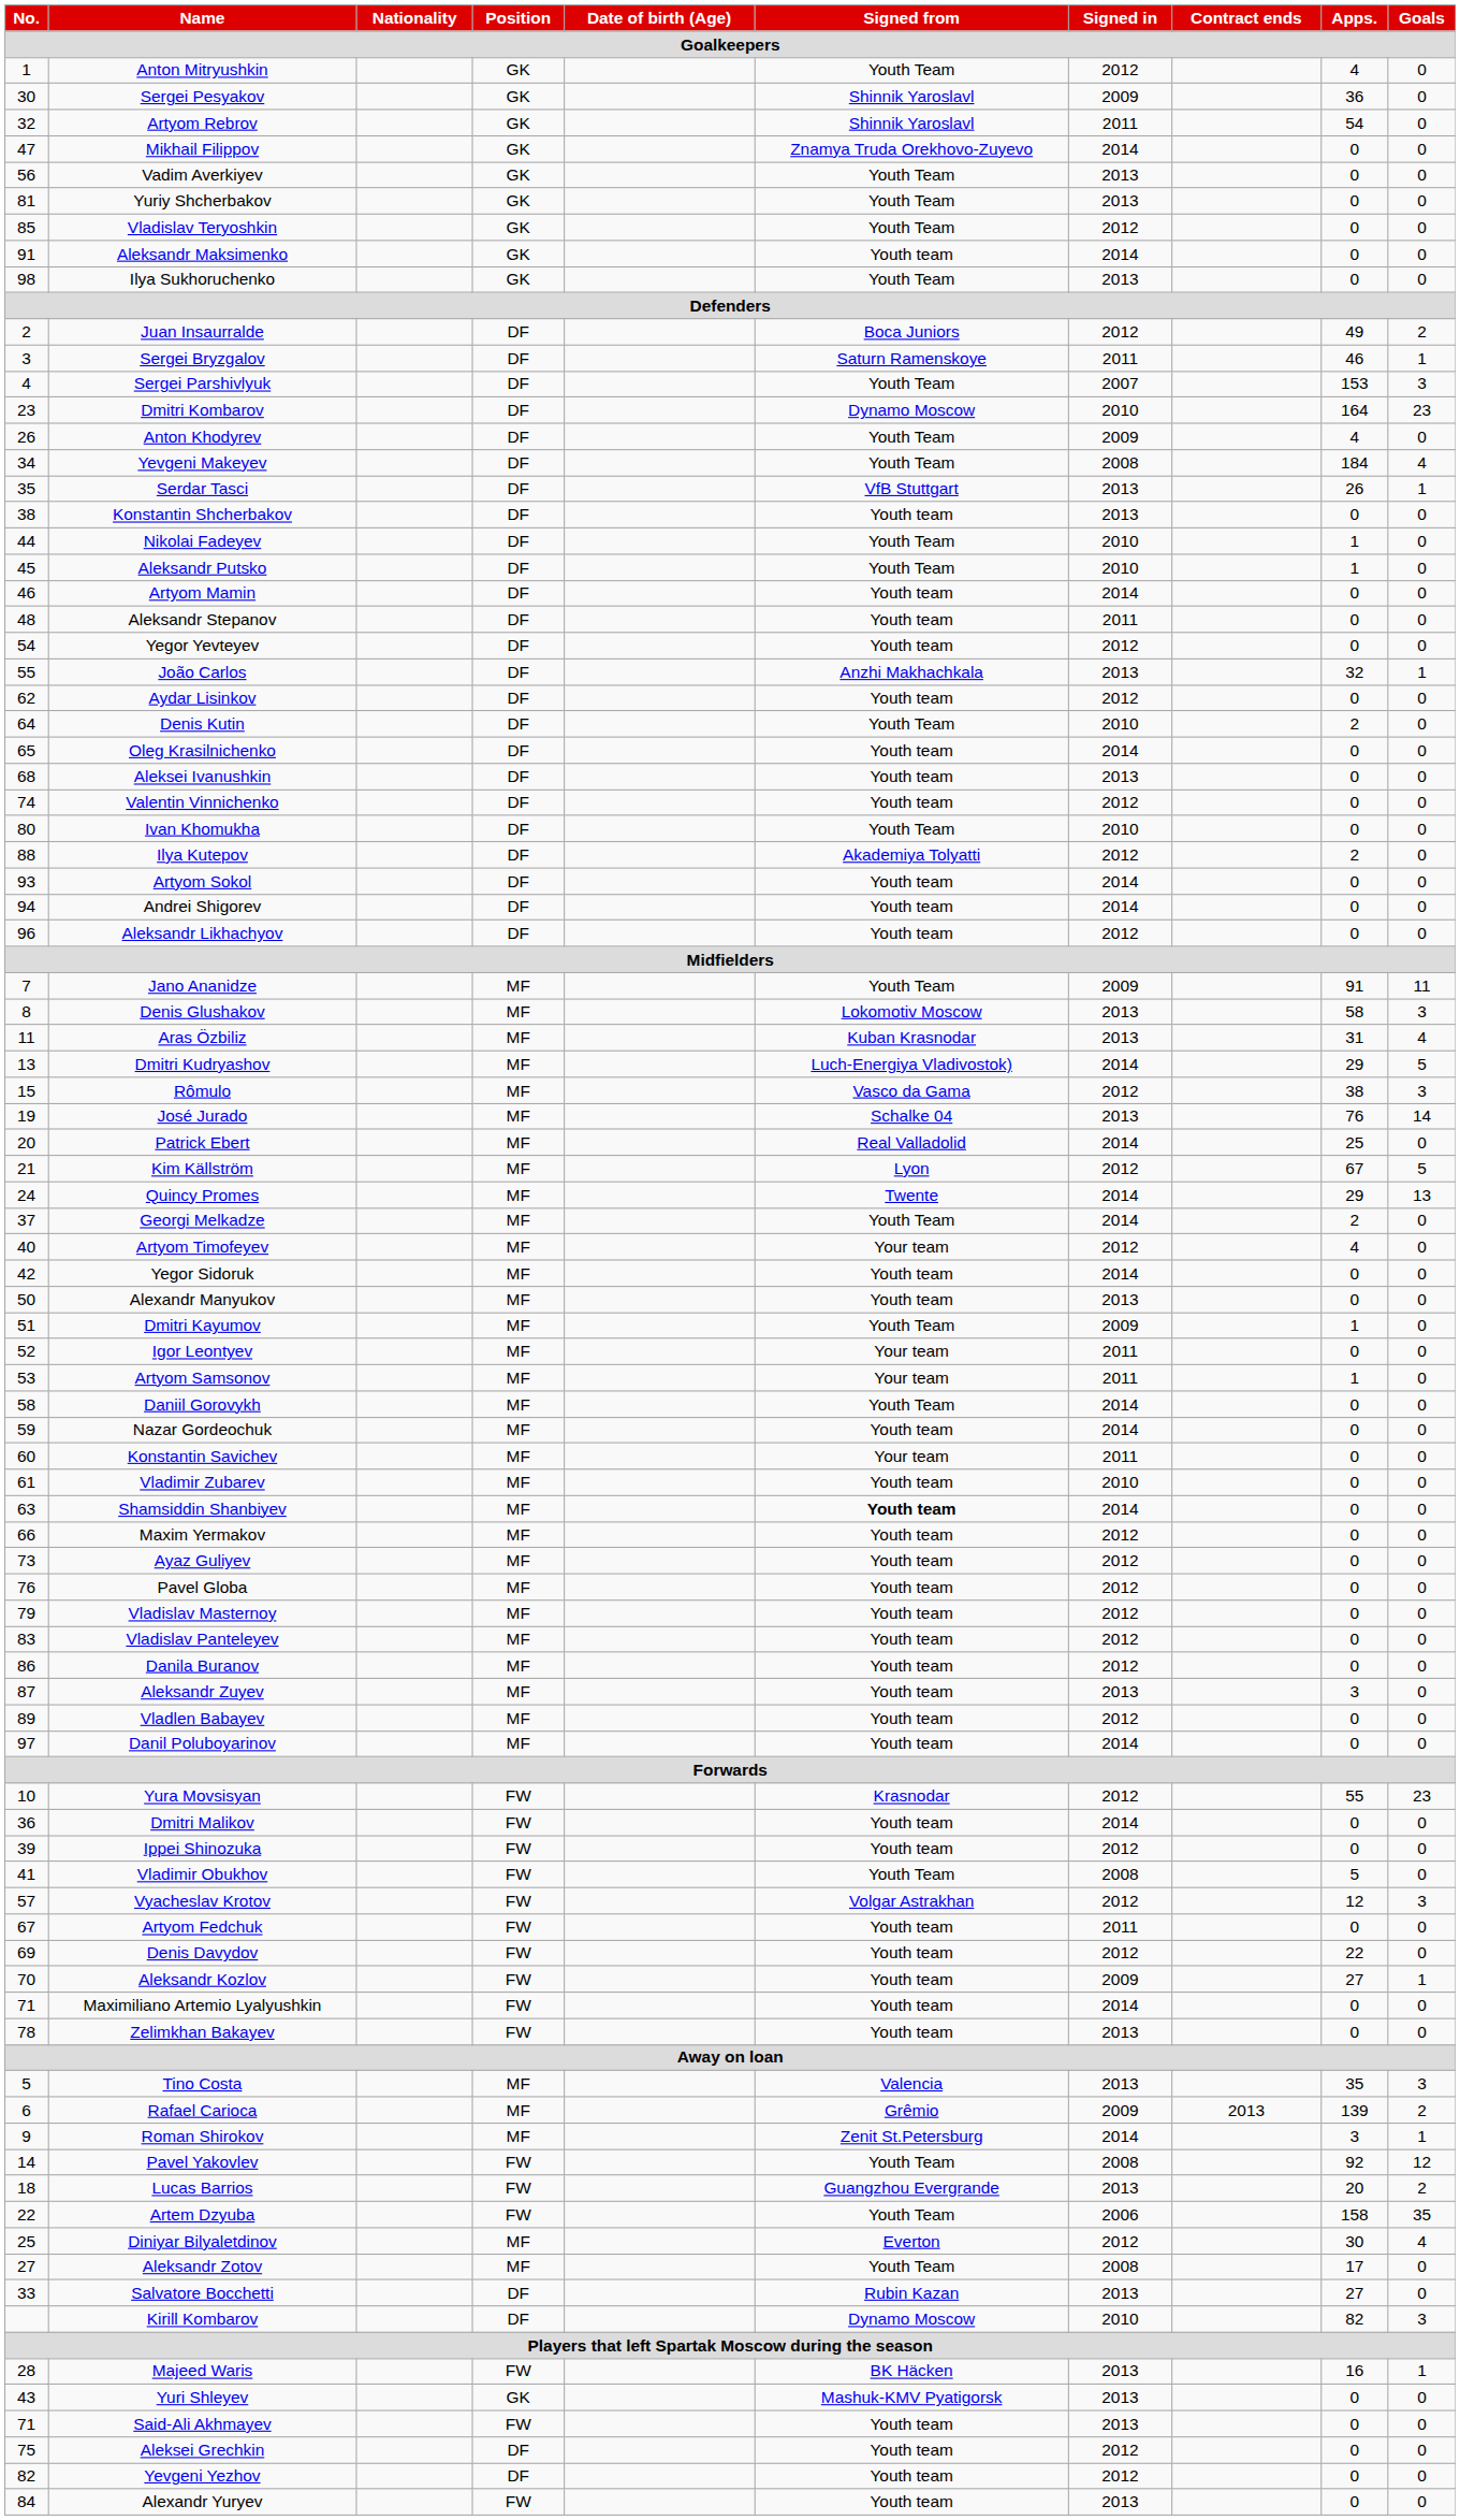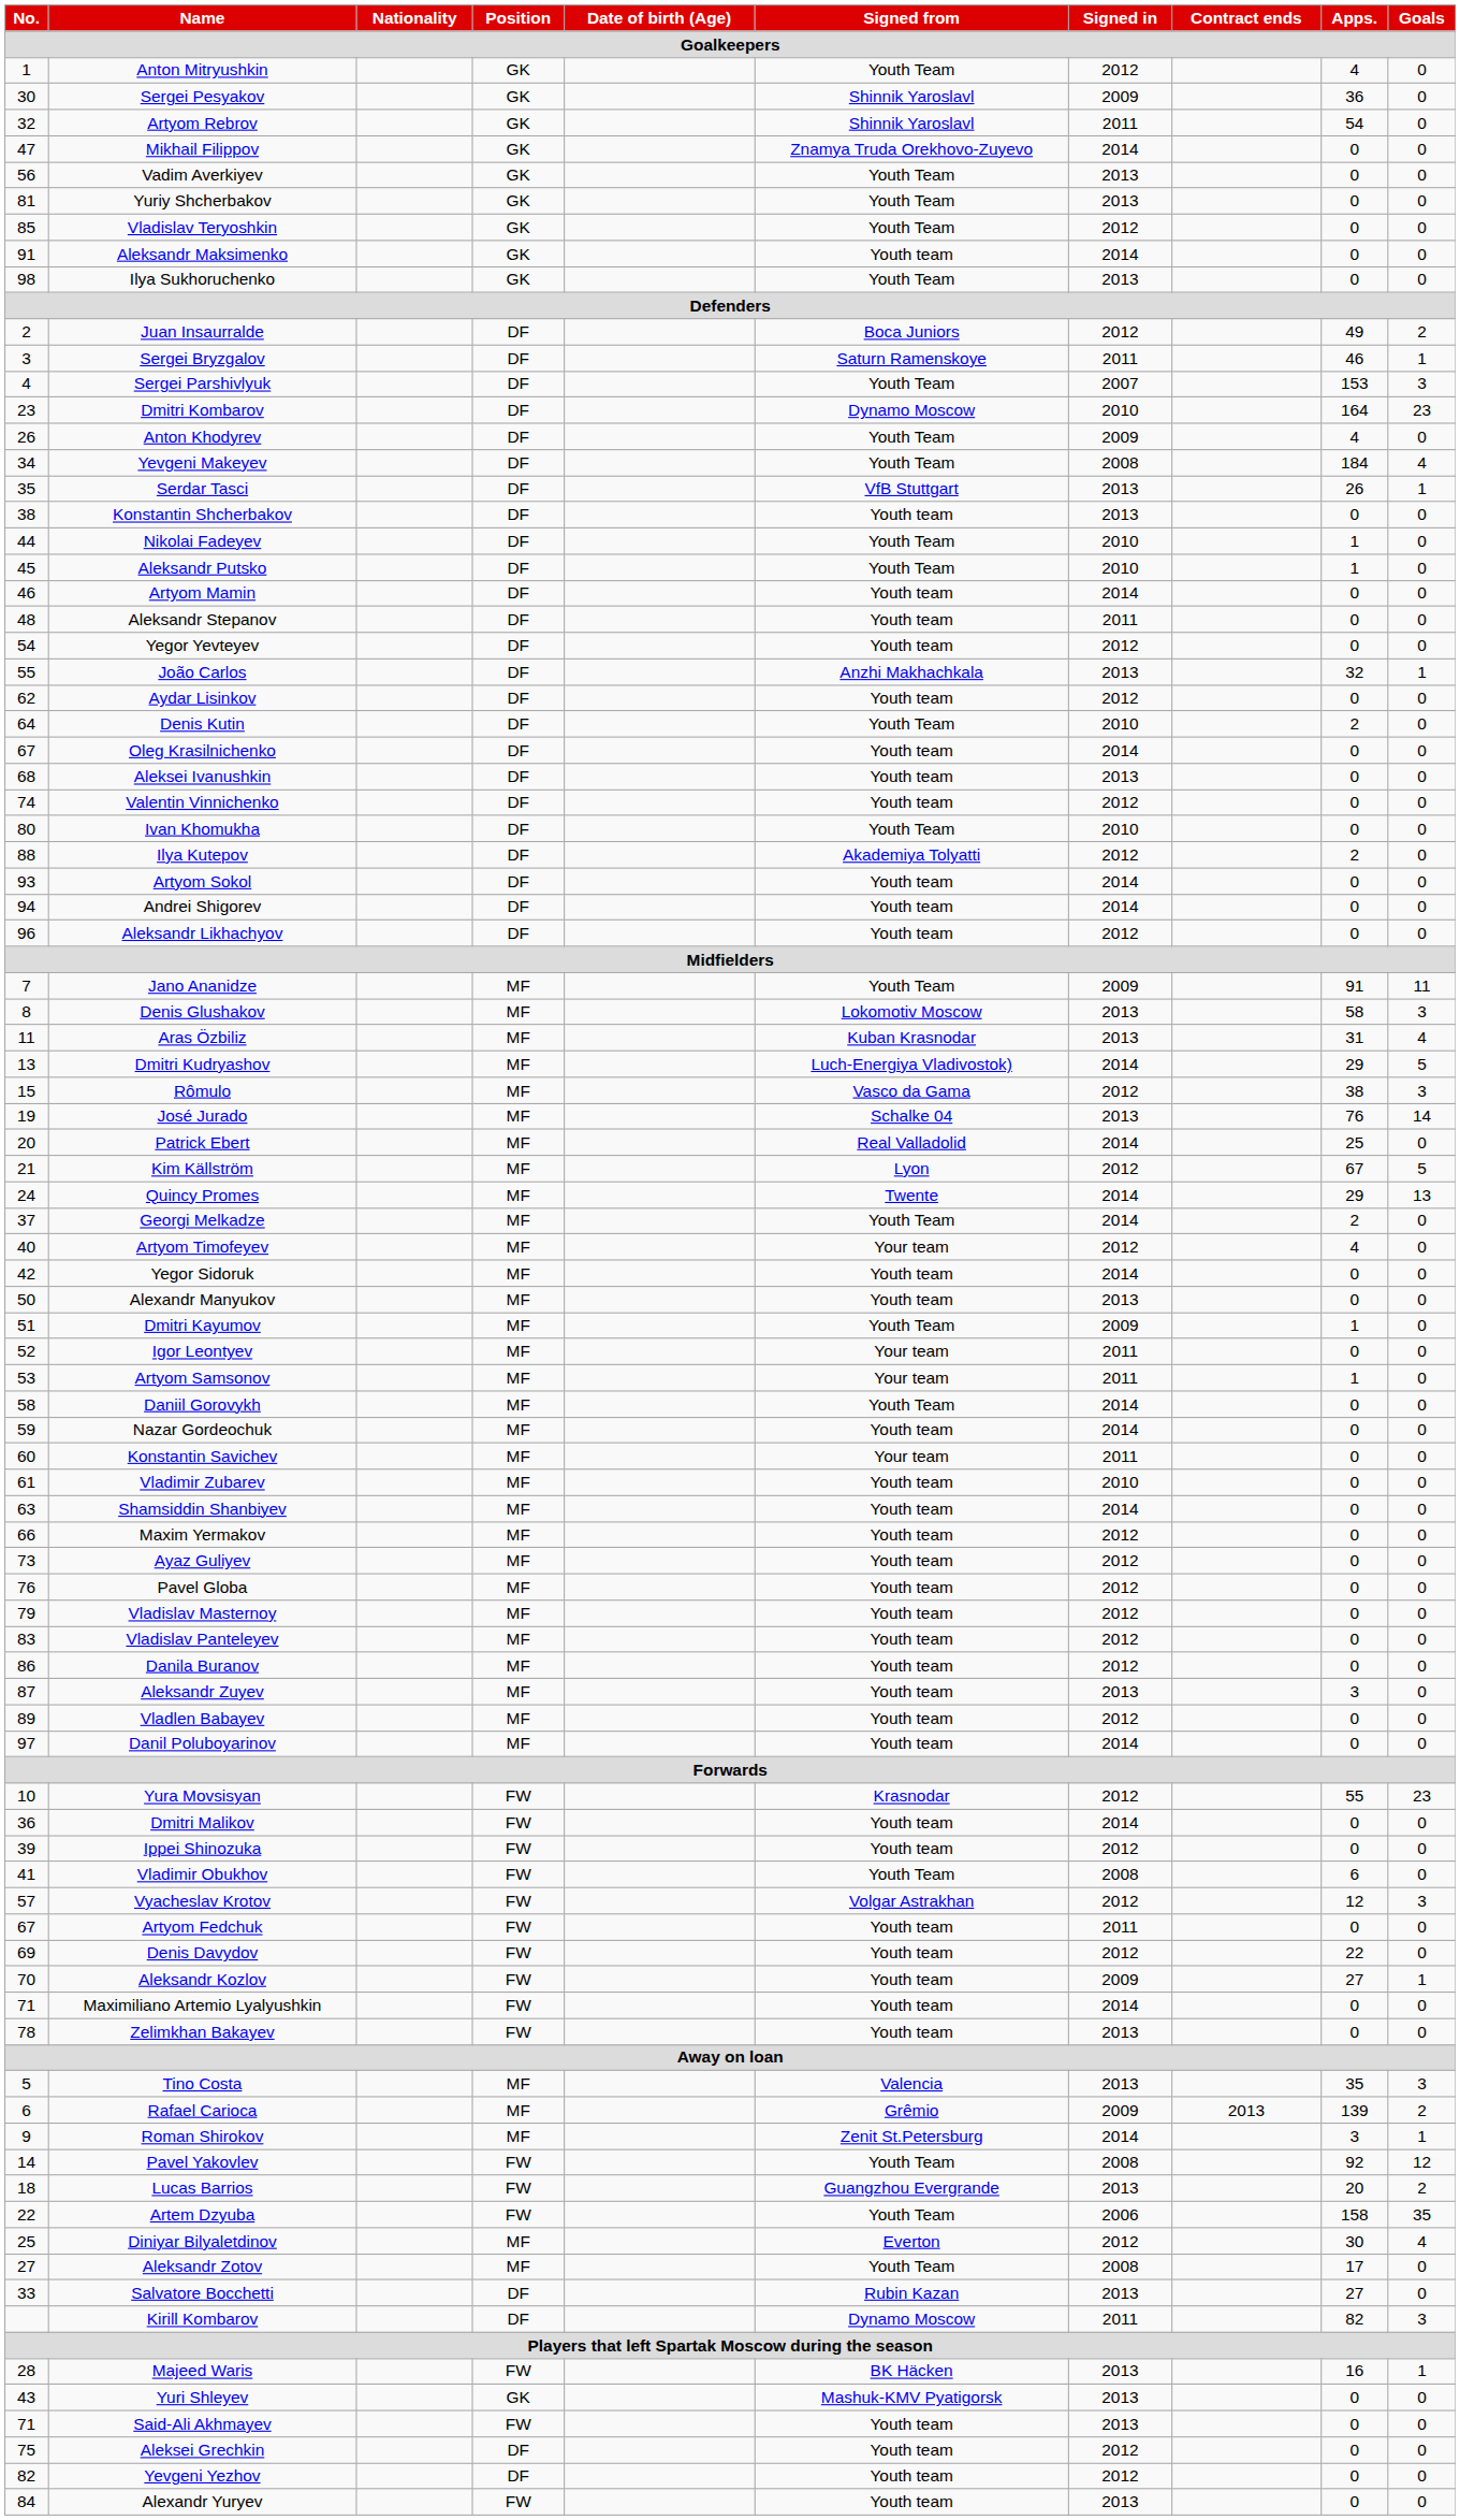Oleg Krasilnichenko | No.: 65 -> 67
Shamsiddin Shanbiyev | Signed from: bold -> normal
Vladimir Obukhov | Apps.: 5 -> 6
Kirill Kombarov | Signed in: 2010 -> 2011
